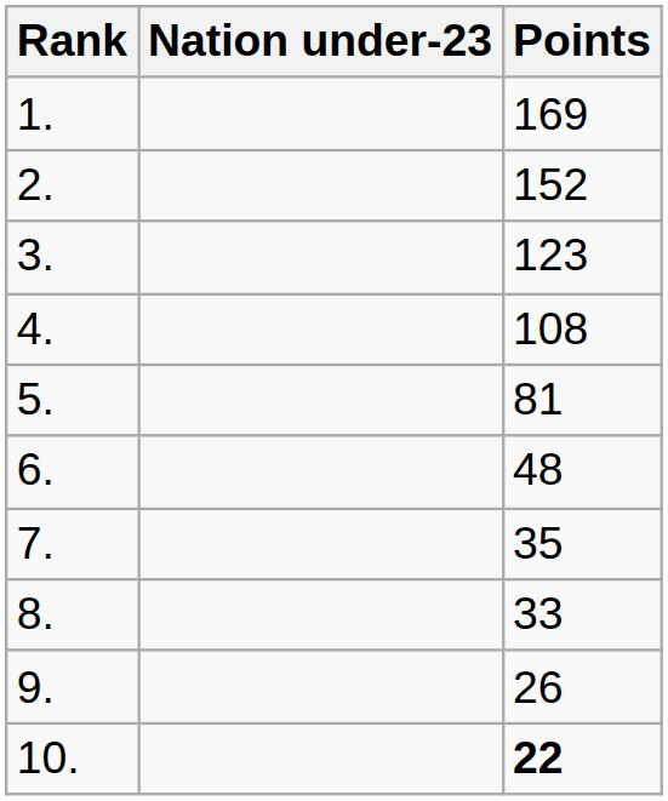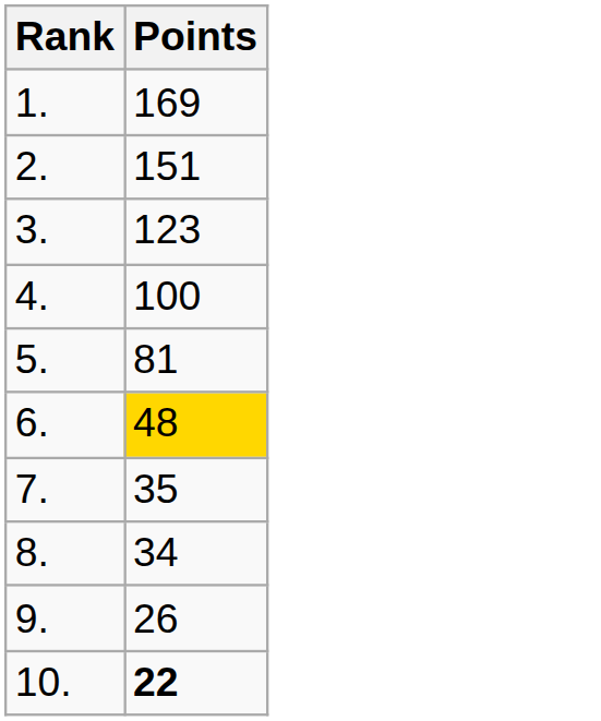- column: Nation under-23
2. | Points: 152 -> 151
4. | Points: 108 -> 100
6. | Points: no background -> gold background
8. | Points: 33 -> 34
